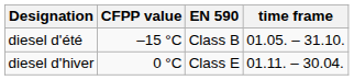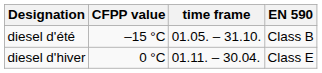columns swapped: time frame <-> EN 590
